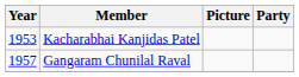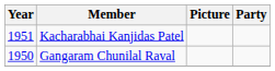Kacharabhai Kanjidas Patel | Year: 1953 -> 1951
Gangaram Chunilal Raval | Year: 1957 -> 1950
